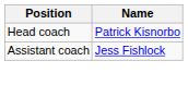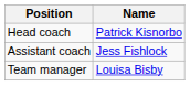+ row: Team manager | Louisa Bisby
